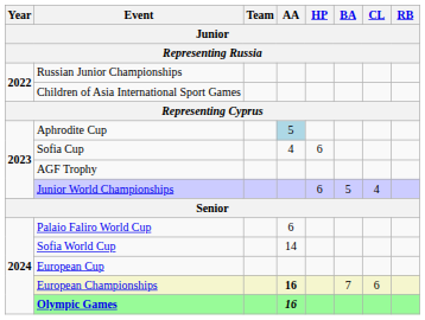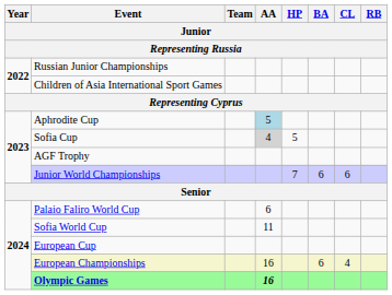Sofia Cup | AA: no background -> lightgrey background
Sofia Cup | HP: 6 -> 5
Junior World Championships | HP: 6 -> 7
Junior World Championships | BA: 5 -> 6
Junior World Championships | CL: 4 -> 6
Sofia World Cup | AA: 14 -> 11
European Championships | AA: bold -> normal
European Championships | BA: 7 -> 6
European Championships | CL: 6 -> 4
